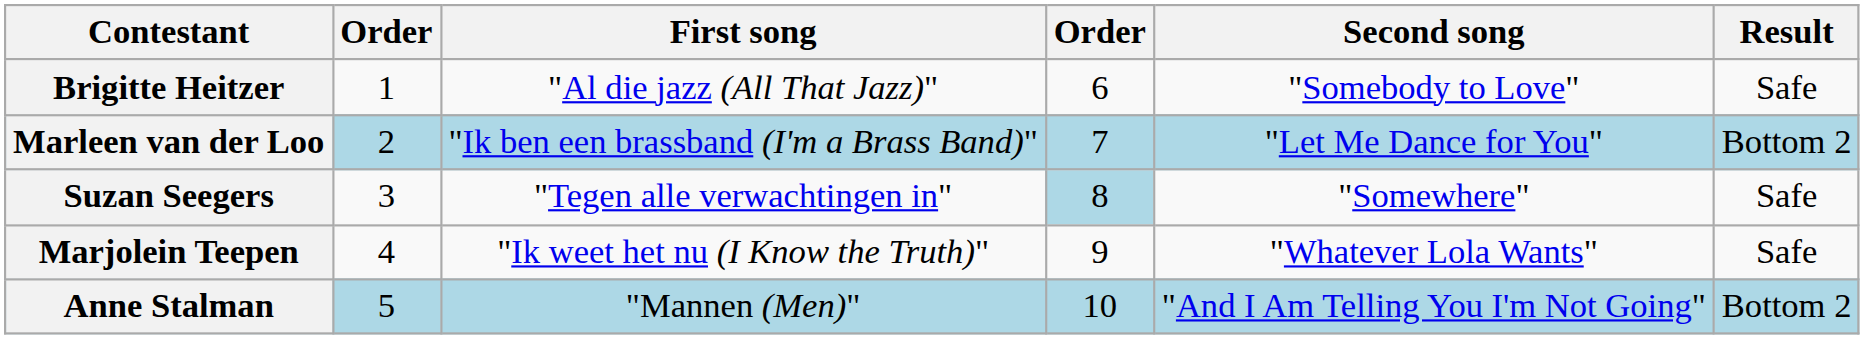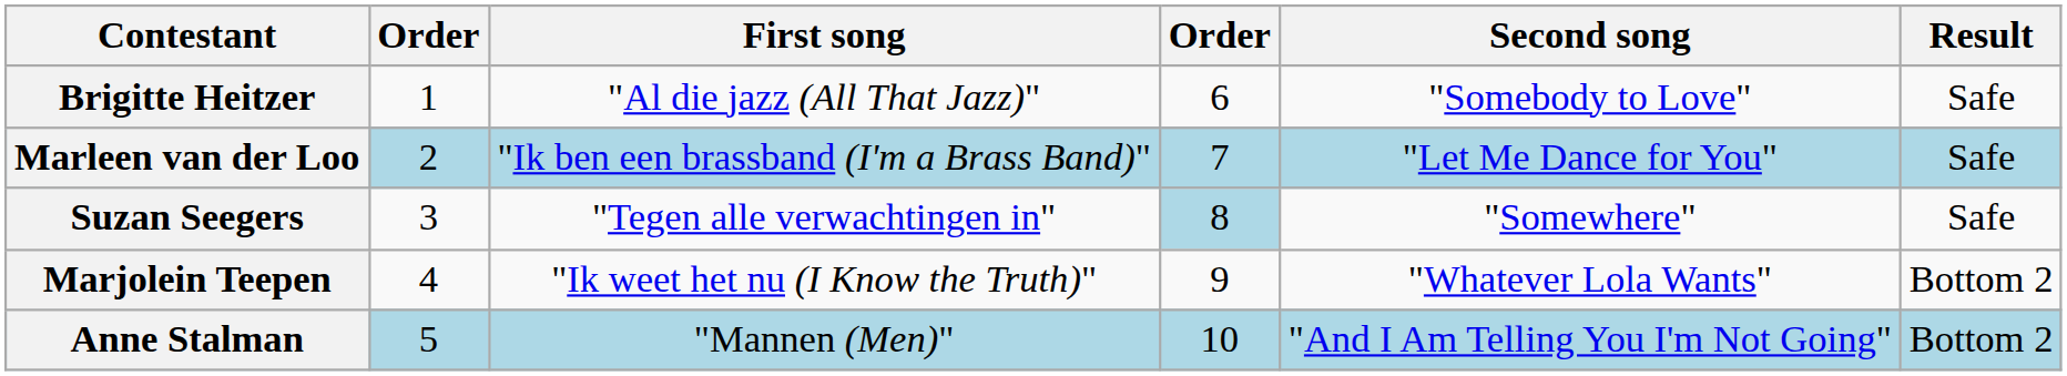Marleen van der Loo | Result: Bottom 2 -> Safe
Marjolein Teepen | Result: Safe -> Bottom 2
